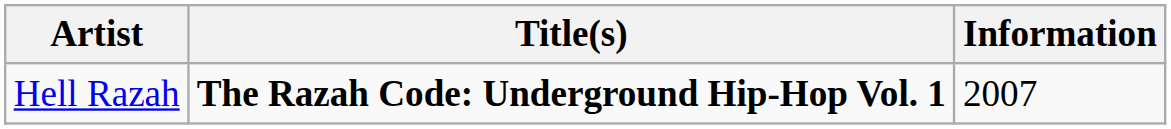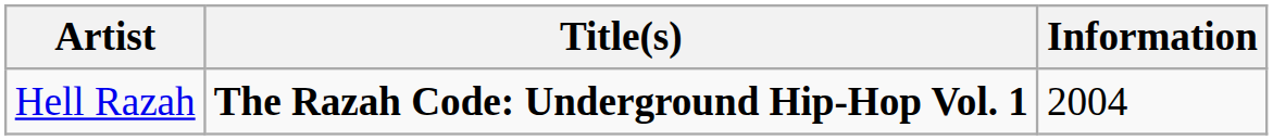Hell Razah | Information: 2007 -> 2004
